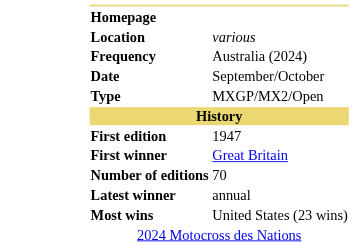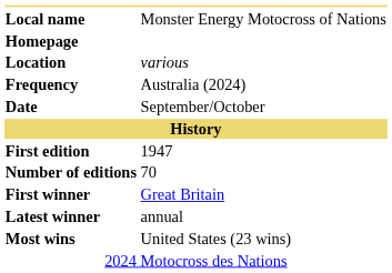+ row: Local name | Monster Energy Motocross of Nations
- row: Type | MXGP/MX2/Open
rows swapped: Number of editions <-> First winner
